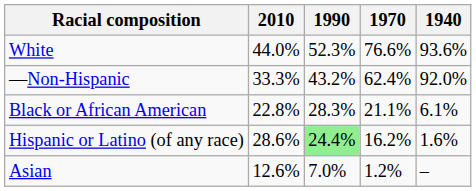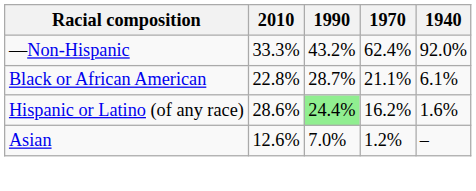- row: White | 44.0% | 52.3% | 76.6% | 93.6%
Black or African American | 1990: 28.3% -> 28.7%
